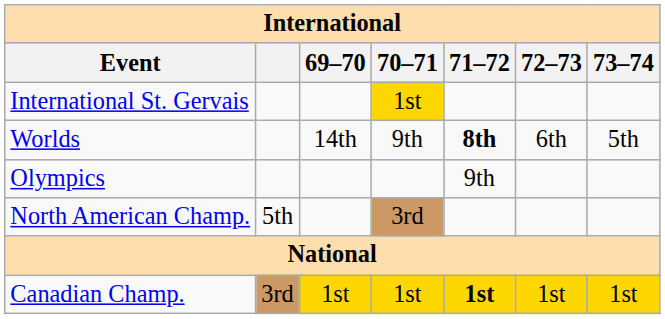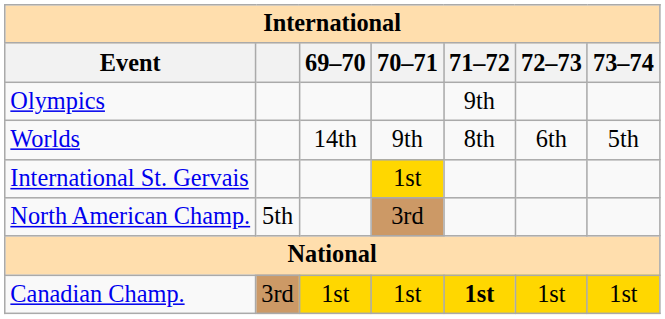rows swapped: Olympics <-> International St. Gervais
Worlds | 71–72: bold -> normal
